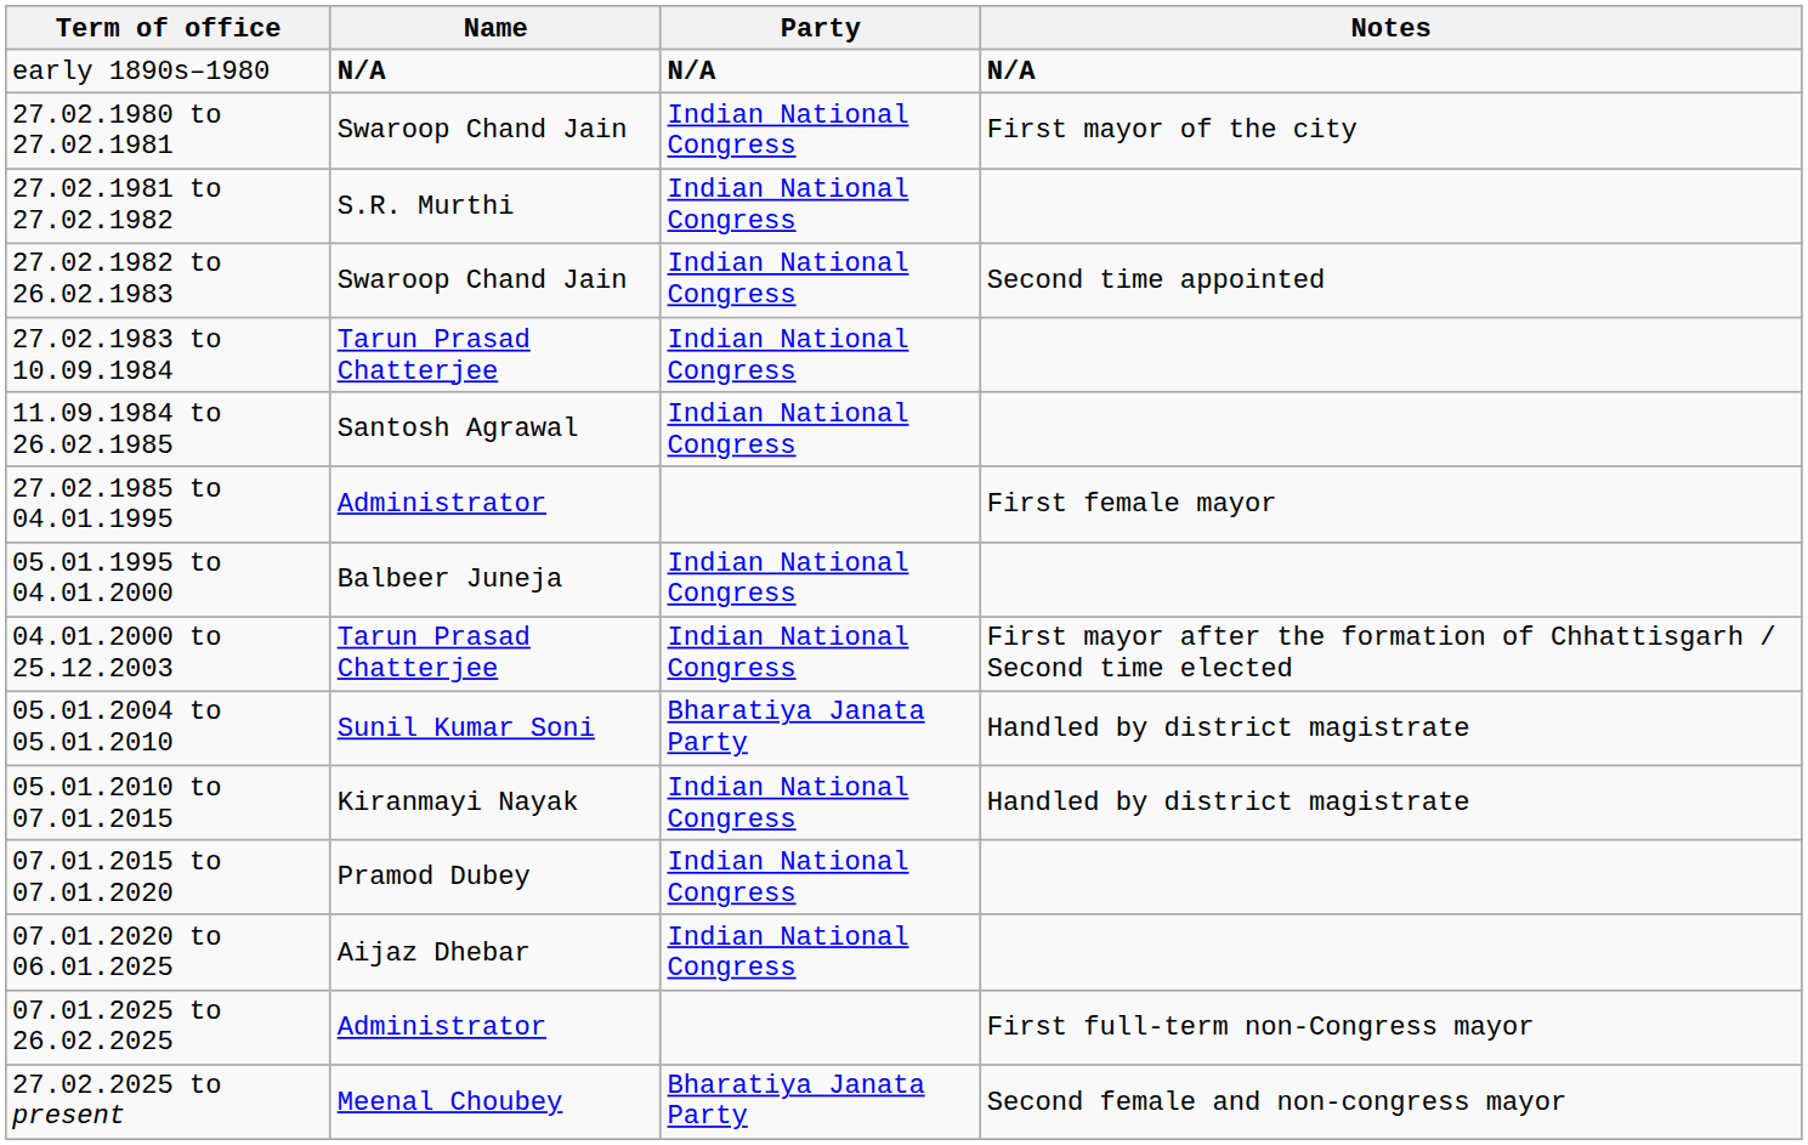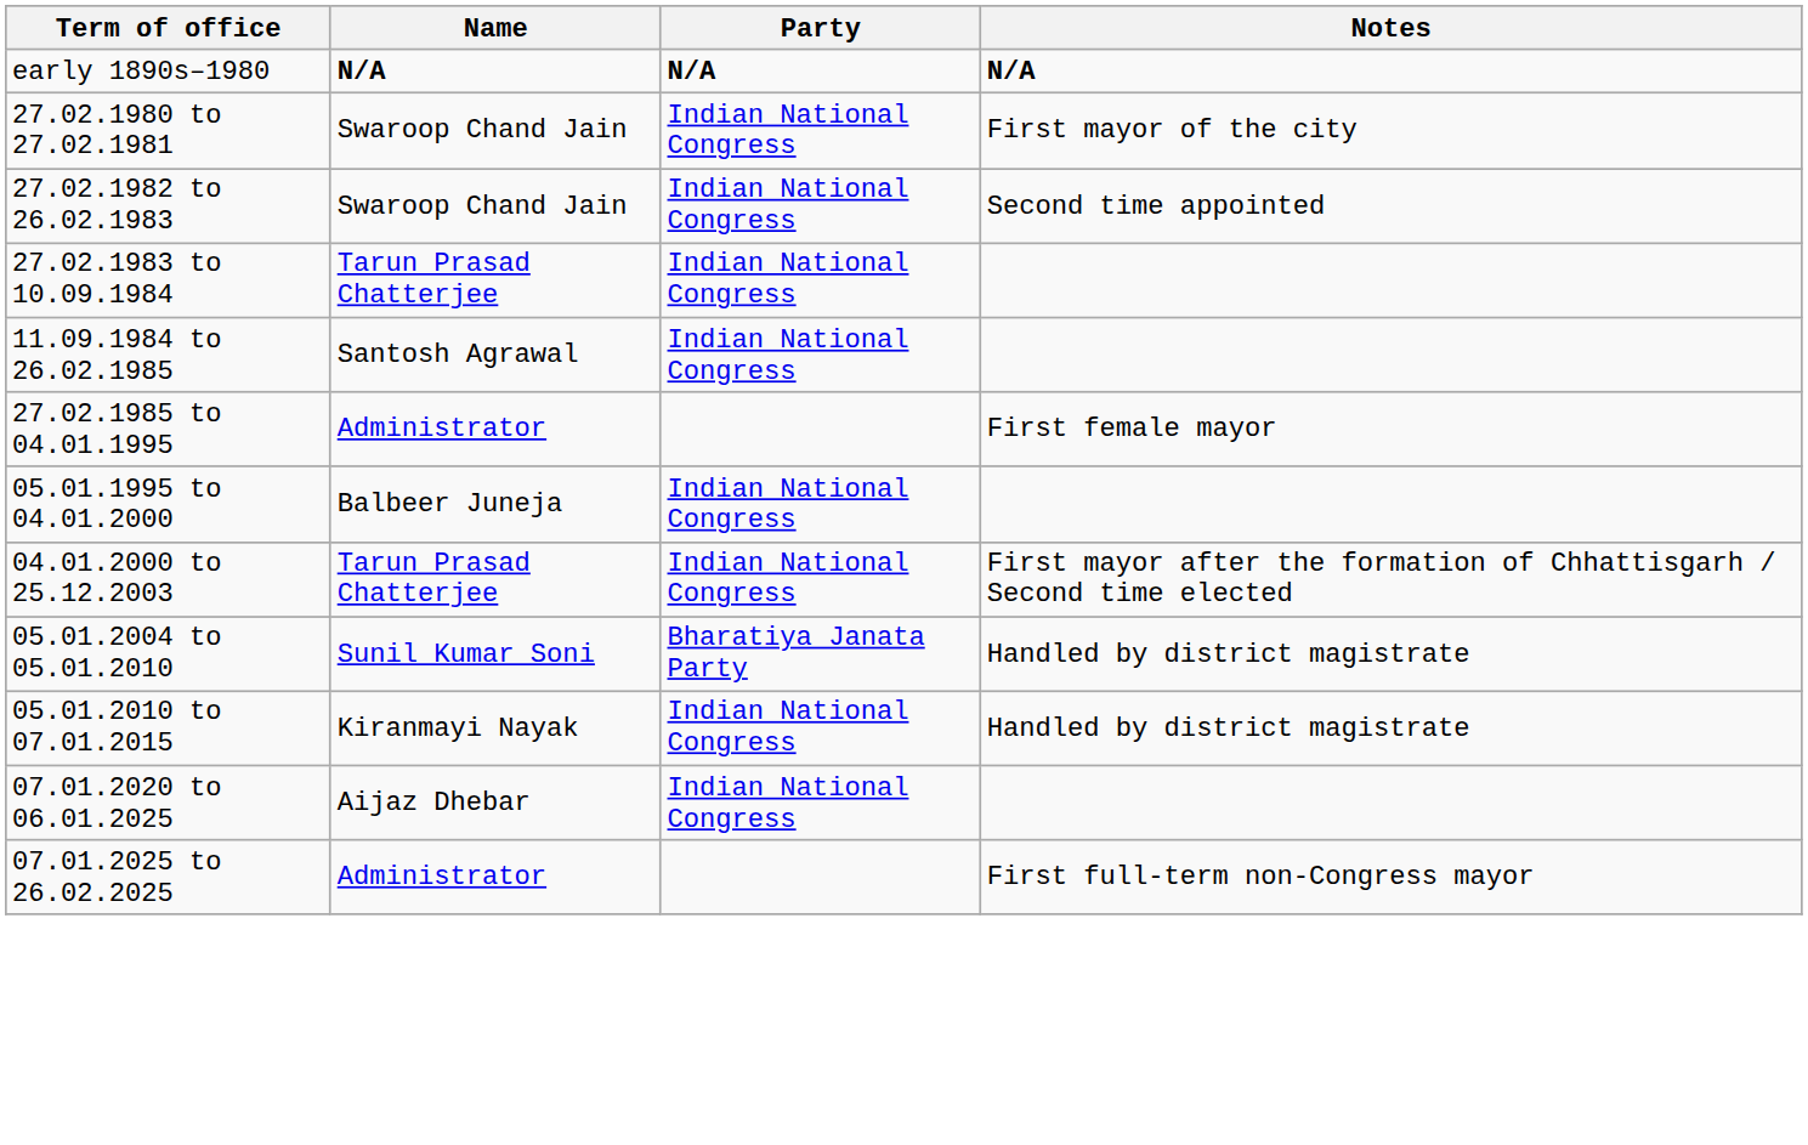- row: 27.02.1981 to 27.02.1982 | S.R. Murthi | Indian National Congress
- row: 07.01.2015 to 07.01.2020 | Pramod Dubey | Indian National Congress
- row: 27.02.2025 to present | Meenal Choubey | Bharatiya Janata Party | Second female and non-congress mayor
